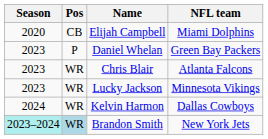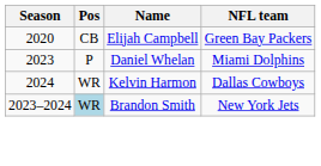Elijah Campbell | NFL team: Miami Dolphins -> Green Bay Packers
Daniel Whelan | NFL team: Green Bay Packers -> Miami Dolphins
- row: 2023 | WR | Chris Blair | Atlanta Falcons
- row: 2023 | WR | Lucky Jackson | Minnesota Vikings
Brandon Smith | Season: paleturquoise background -> no background
